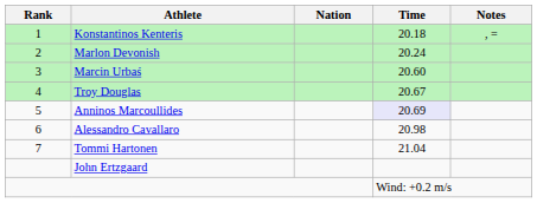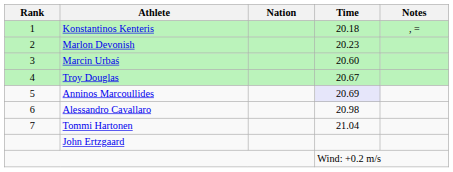Marlon Devonish | Time: 20.24 -> 20.23
